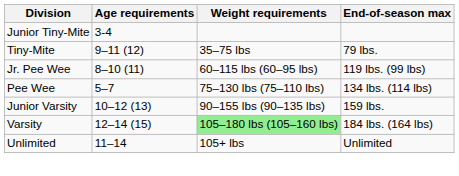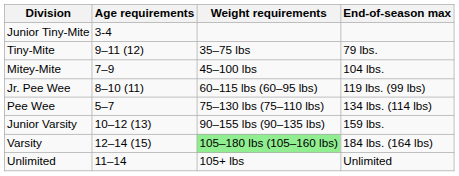+ row: Mitey-Mite | 7–9 | 45–100 lbs | 104 lbs.
